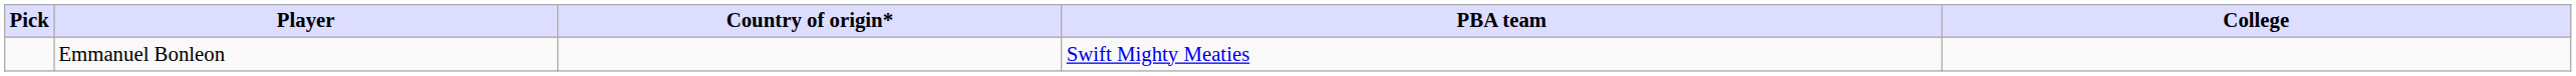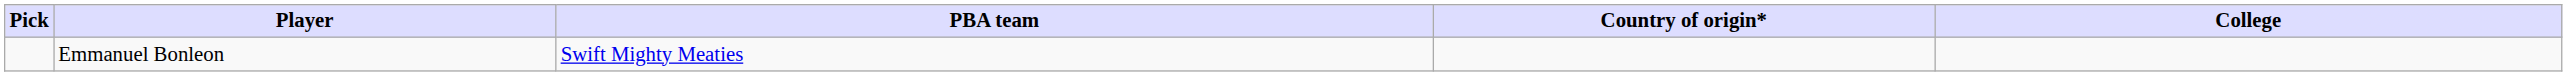columns swapped: Country of origin* <-> PBA team
